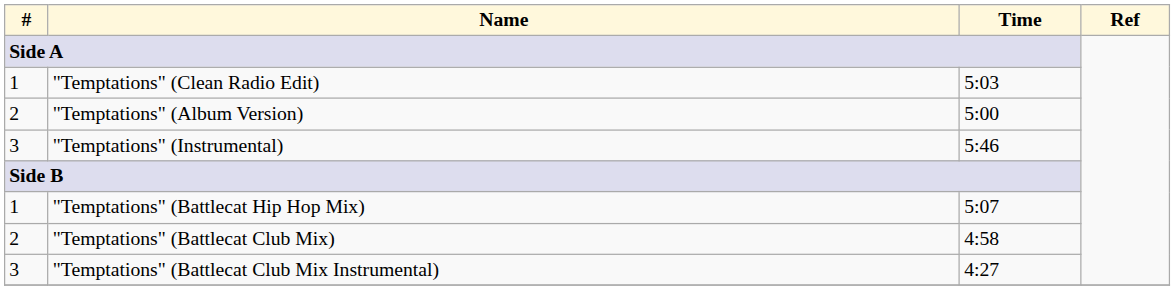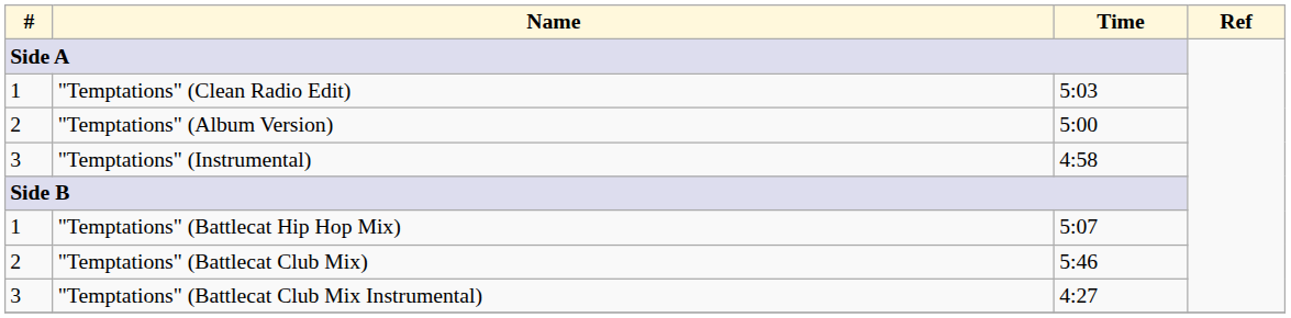"Temptations" (Instrumental) | Time: 5:46 -> 4:58
"Temptations" (Battlecat Club Mix) | Time: 4:58 -> 5:46
